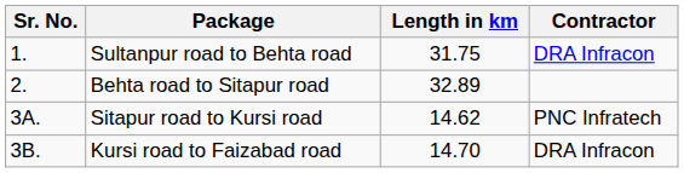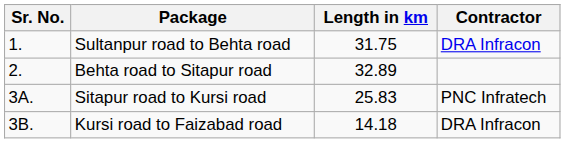Sitapur road to Kursi road | Length in km: 14.62 -> 25.83
Kursi road to Faizabad road | Length in km: 14.70 -> 14.18
